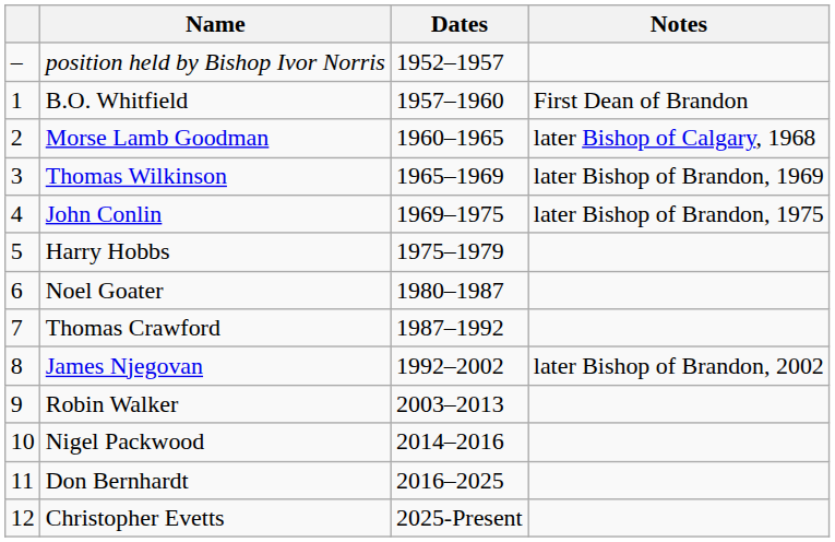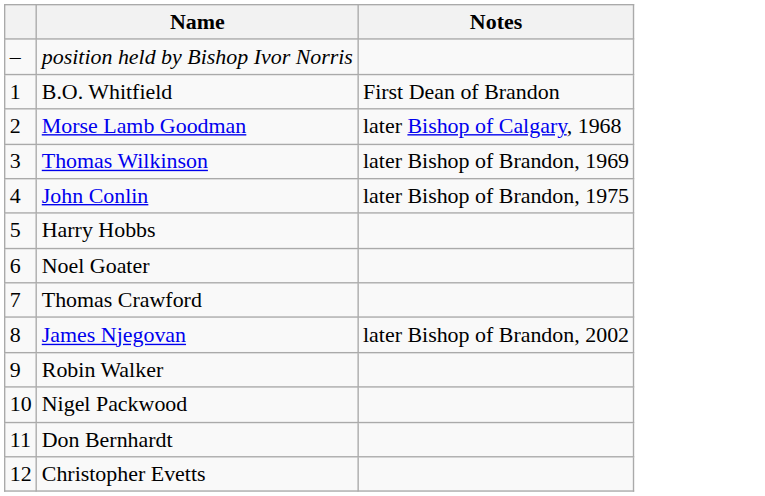- column: Dates | 1952–1957 | 1957–1960 | 1960–1965 | 1965–1969 | 1969–1975 | 1975–1979 | 1980–1987 | 1987–1992 | 1992–2002 | 2003–2013 | 2014–2016 | 2016–2025 | 2025-Present
